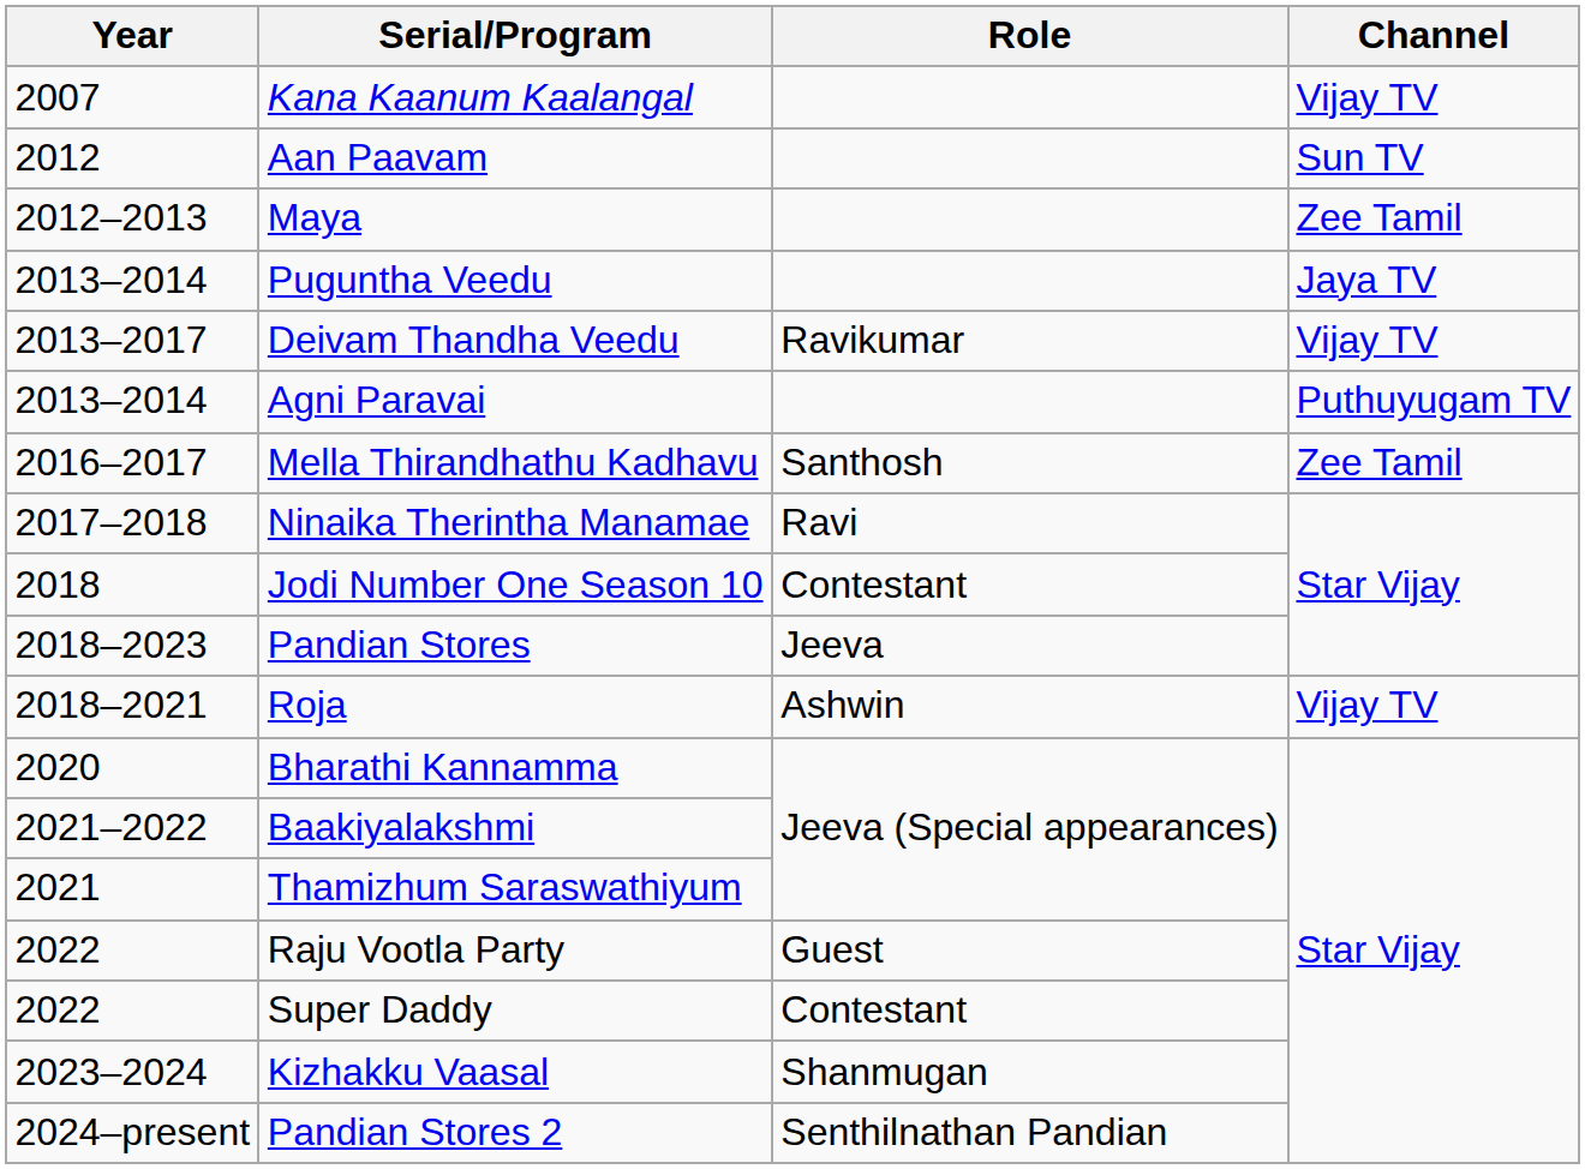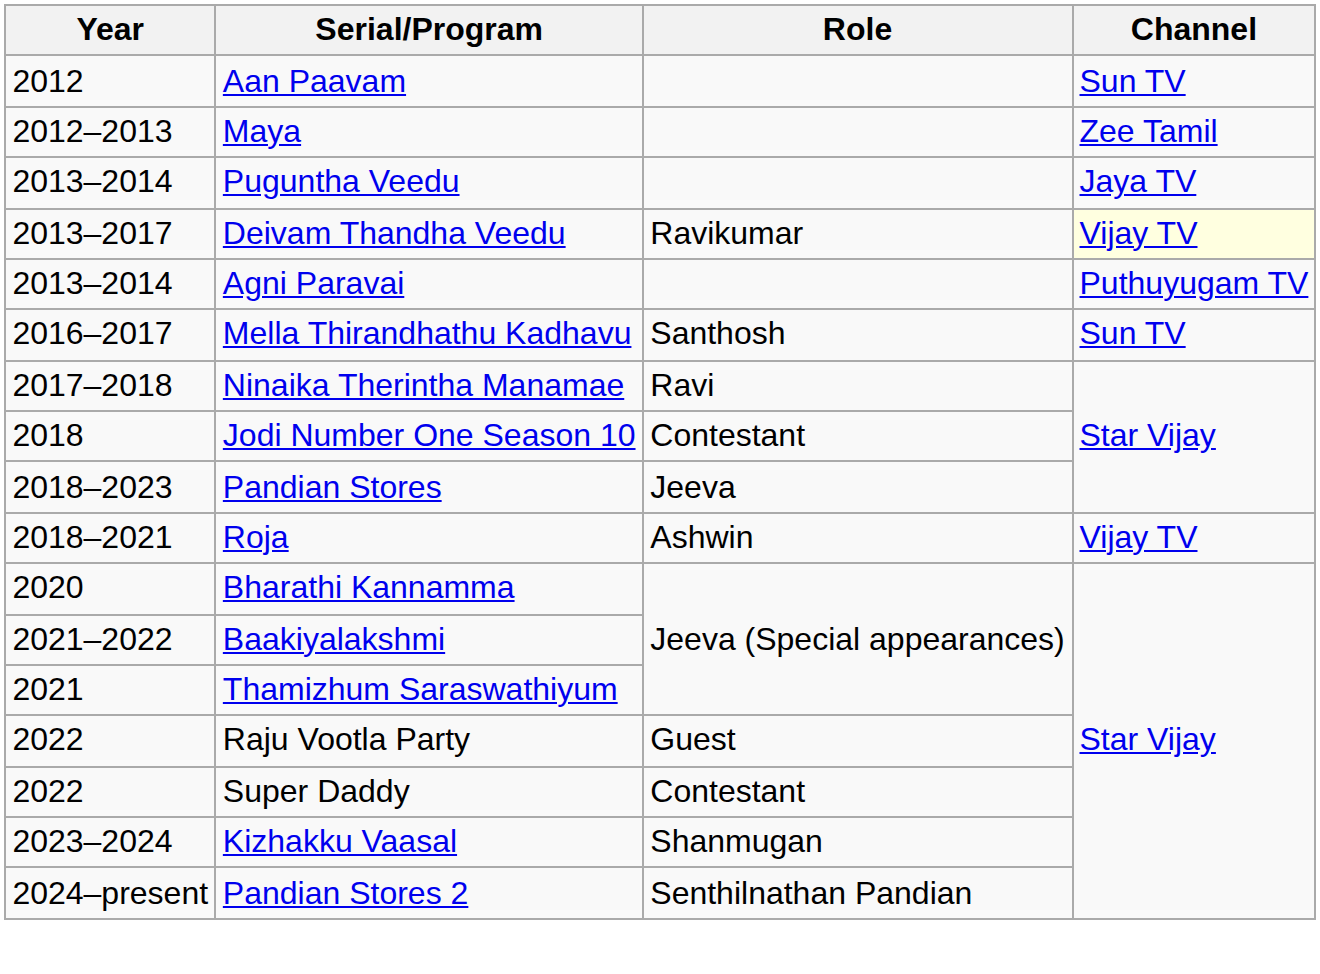- row: 2007 | Kana Kaanum Kaalangal | Vijay TV
Deivam Thandha Veedu | Channel: no background -> lightyellow background
Mella Thirandhathu Kadhavu | Channel: Zee Tamil -> Sun TV
